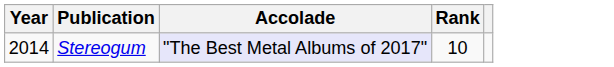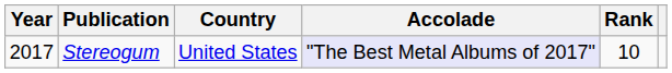+ column: Country | United States
Stereogum | Year: 2014 -> 2017
